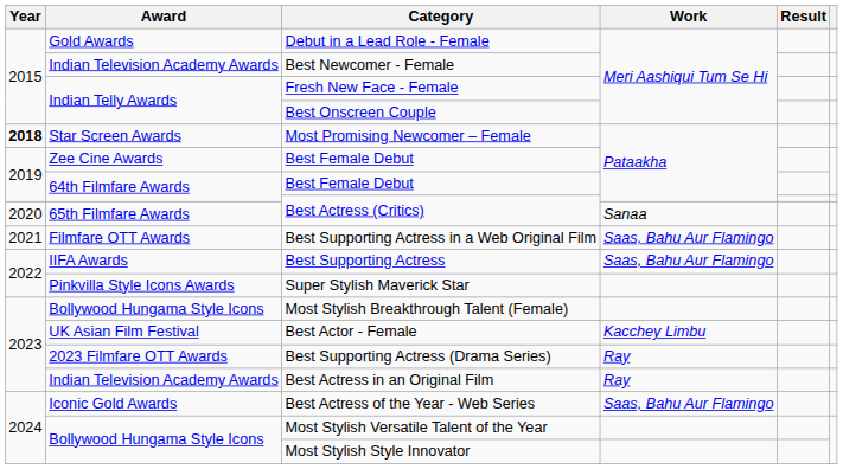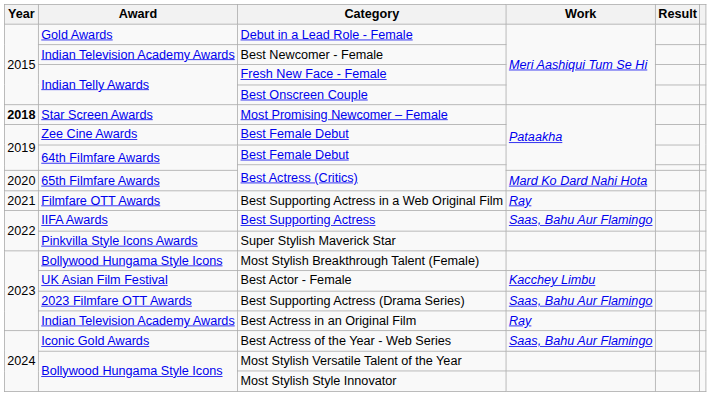65th Filmfare Awards / Best Actress (Critics) | Work: Sanaa -> Mard Ko Dard Nahi Hota
Best Supporting Actress in a Web Original Film | Work: Saas, Bahu Aur Flamingo -> Ray
Best Supporting Actress (Drama Series) | Work: Ray -> Saas, Bahu Aur Flamingo
